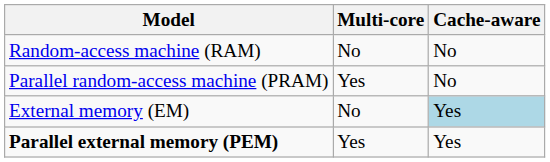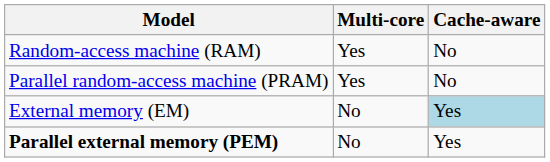Random-access machine (RAM) | Multi-core: No -> Yes
Parallel external memory (PEM) | Multi-core: Yes -> No
